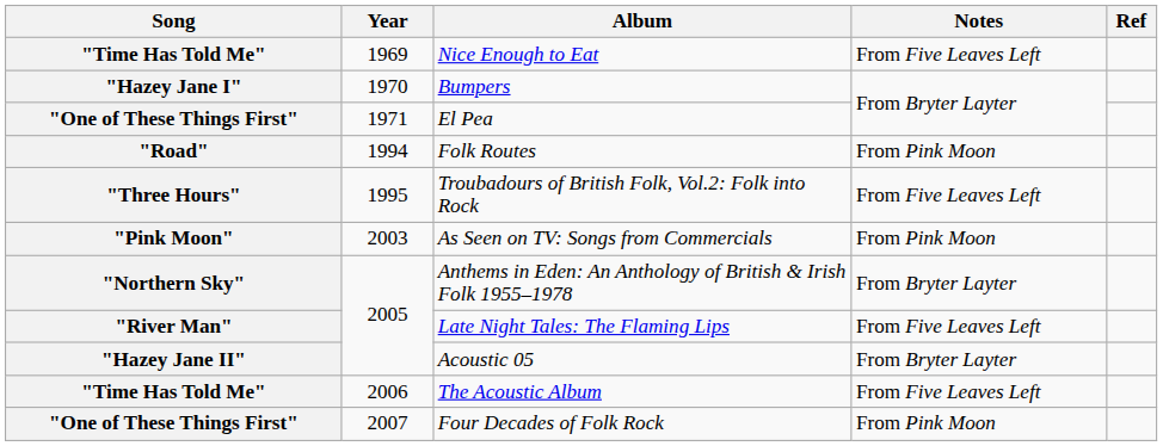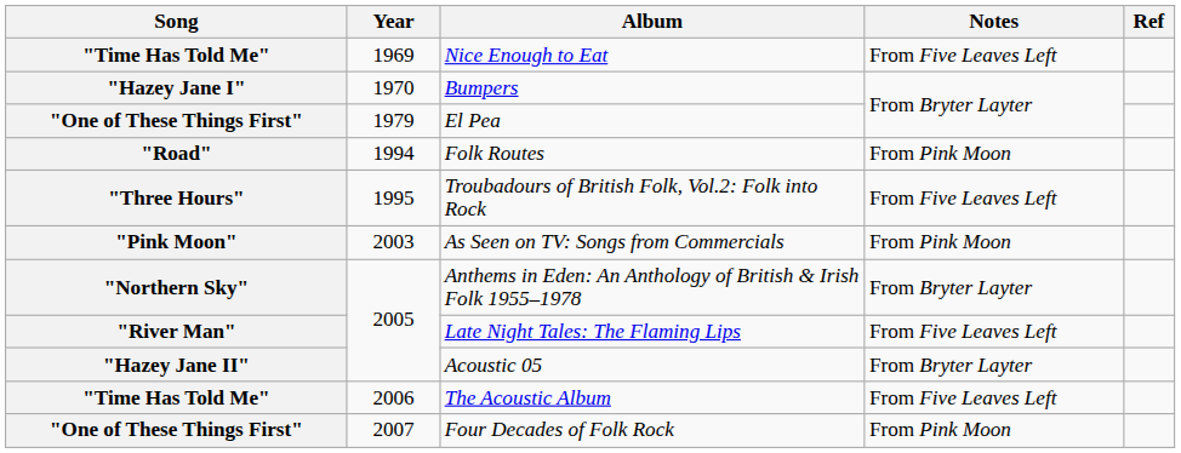El Pea | Year: 1971 -> 1979
